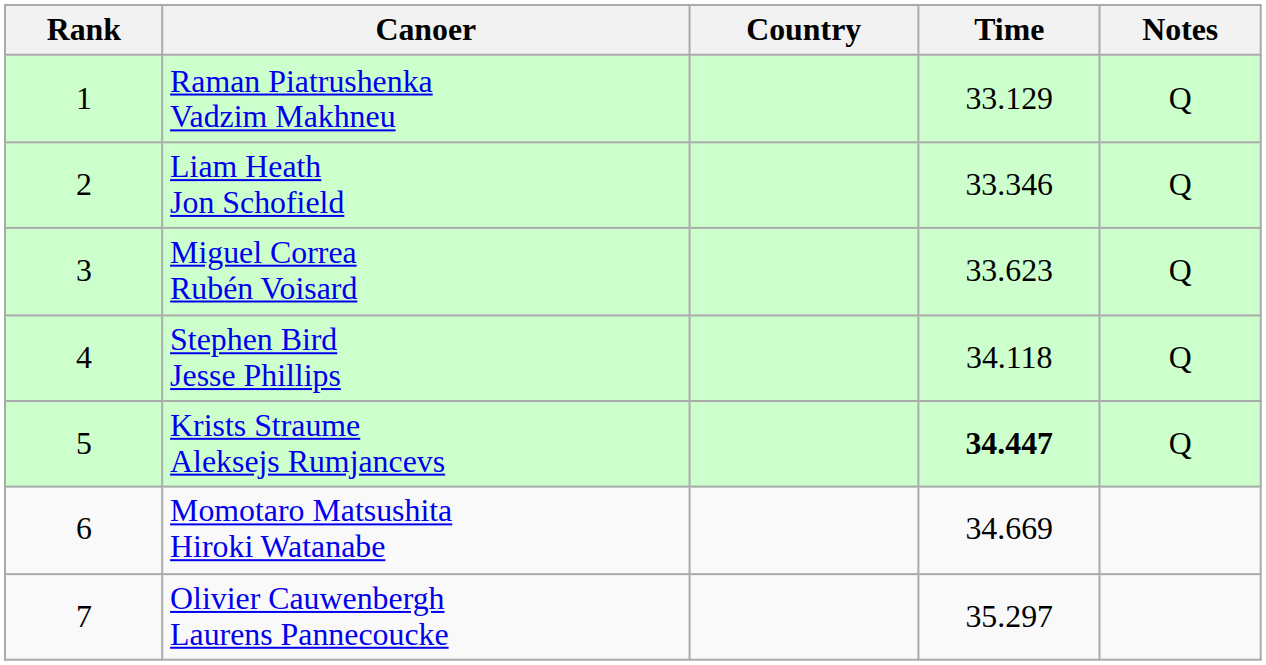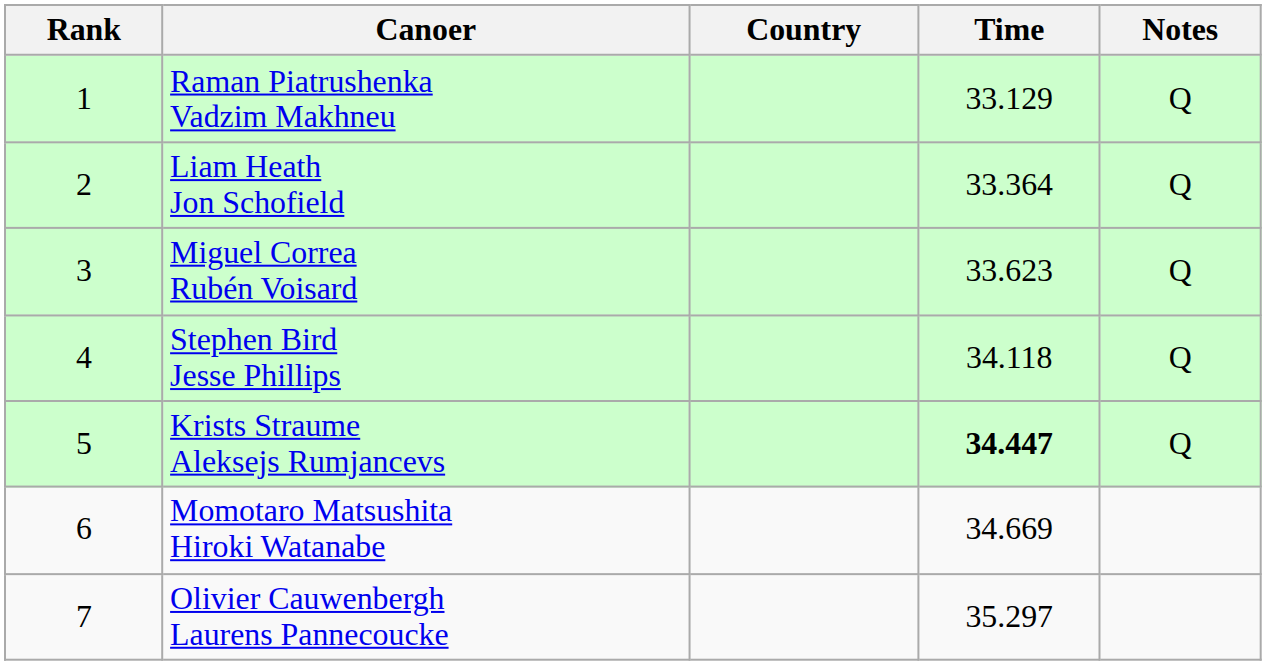Liam Heath Jon Schofield | Time: 33.346 -> 33.364
